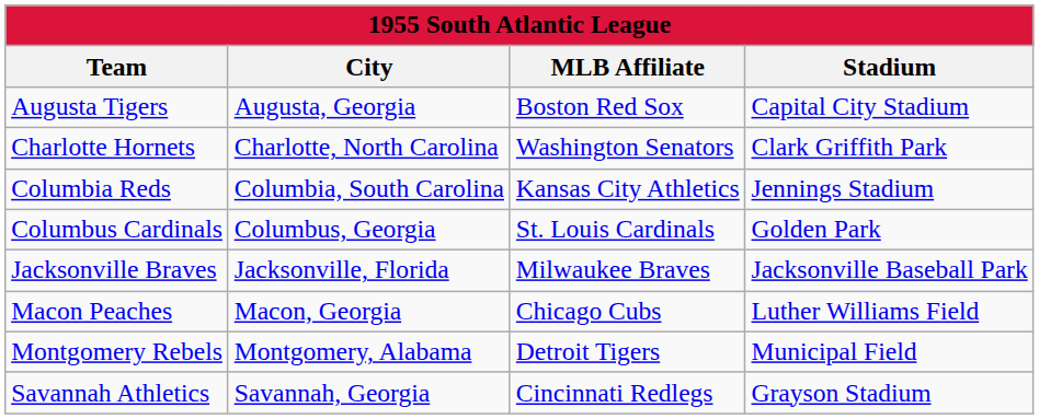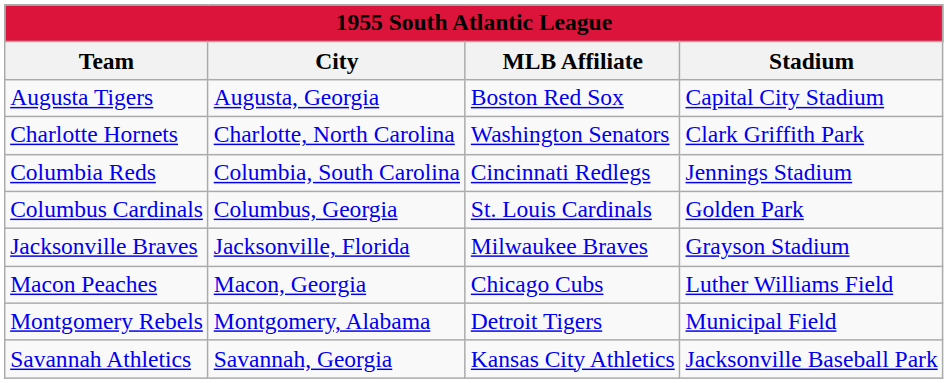Columbia Reds | MLB Affiliate: Kansas City Athletics -> Cincinnati Redlegs
Jacksonville Braves | Stadium: Jacksonville Baseball Park -> Grayson Stadium
Savannah Athletics | MLB Affiliate: Cincinnati Redlegs -> Kansas City Athletics
Savannah Athletics | Stadium: Grayson Stadium -> Jacksonville Baseball Park
